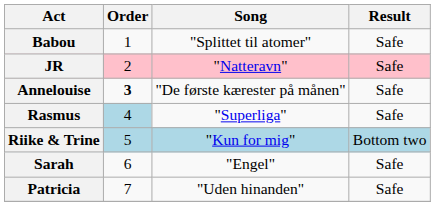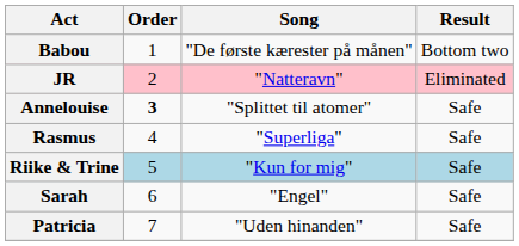Babou | Song: "Splittet til atomer" -> "De første kærester på månen"
Babou | Result: Safe -> Bottom two
JR | Result: Safe -> Eliminated
Annelouise | Song: "De første kærester på månen" -> "Splittet til atomer"
Rasmus | Order: lightblue background -> no background
Riike & Trine | Result: Bottom two -> Safe
